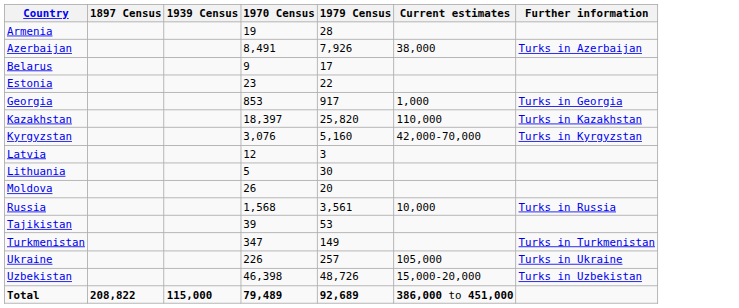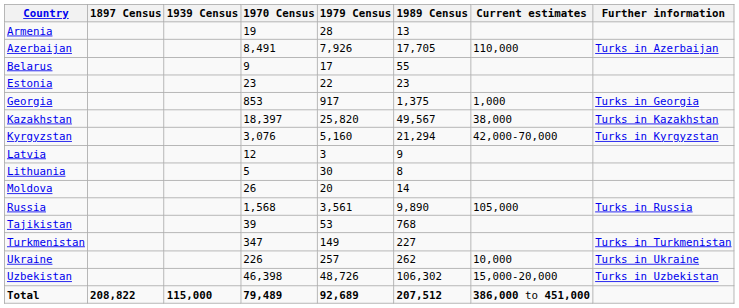+ column: 1989 Census | 13 | 17,705 | 55 | 23 | 1,375 | 49,567 | 21,294 | 9 | 8 | 14 | 9,890 | 768 | 227 | 262 | 106,302 | 207,512
Azerbaijan | Current estimates: 38,000 -> 110,000
Kazakhstan | Current estimates: 110,000 -> 38,000
Russia | Current estimates: 10,000 -> 105,000
Ukraine | Current estimates: 105,000 -> 10,000
